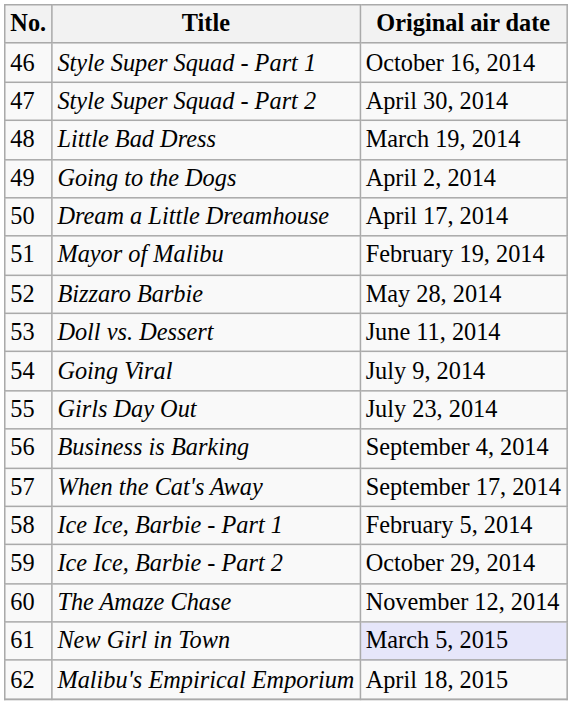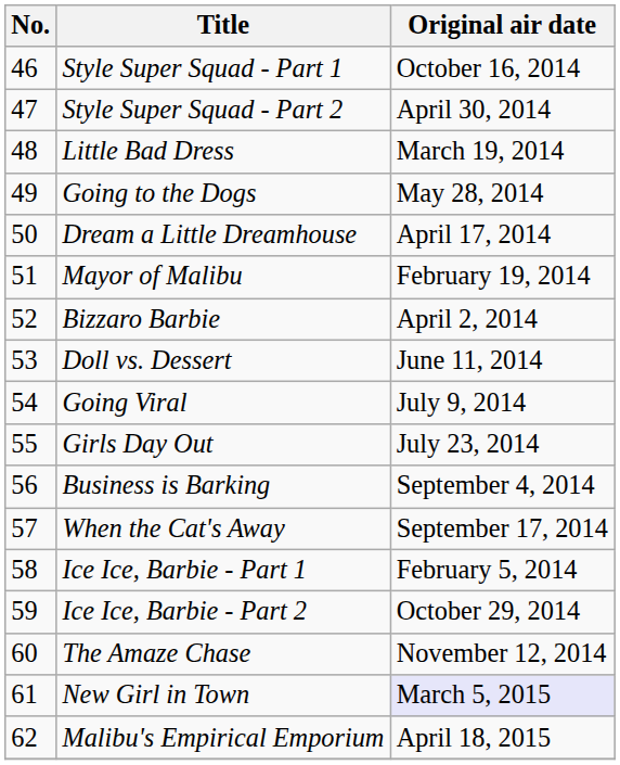Going to the Dogs | Original air date: April 2, 2014 -> May 28, 2014
Bizzaro Barbie | Original air date: May 28, 2014 -> April 2, 2014
